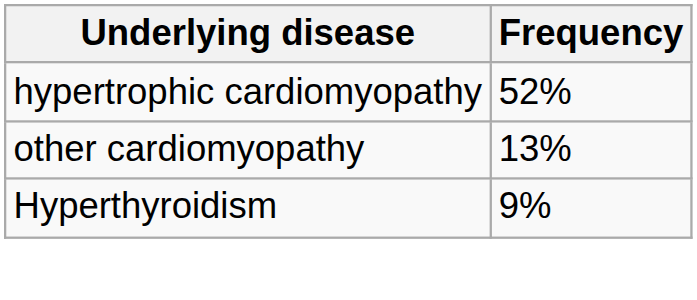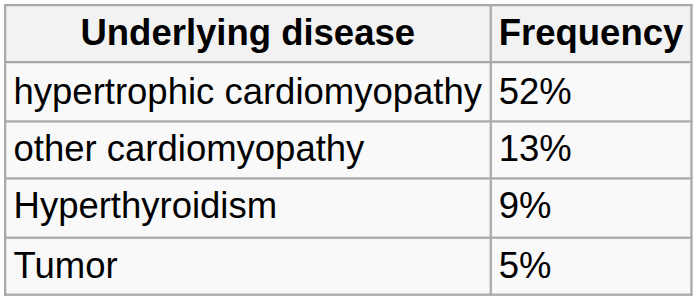+ row: Tumor | 5%
